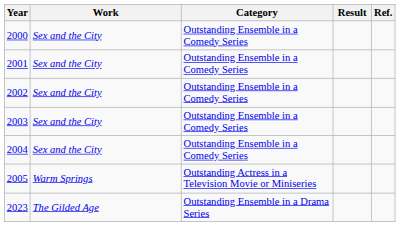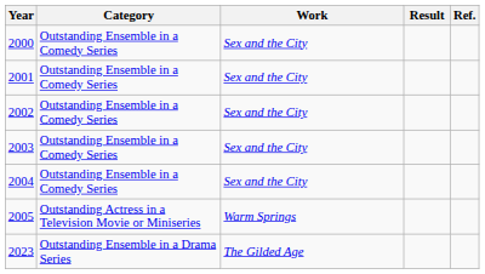columns swapped: Category <-> Work
